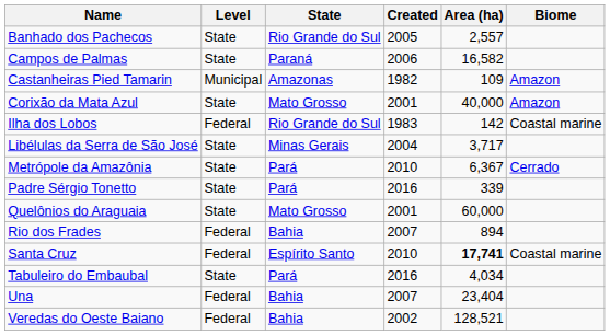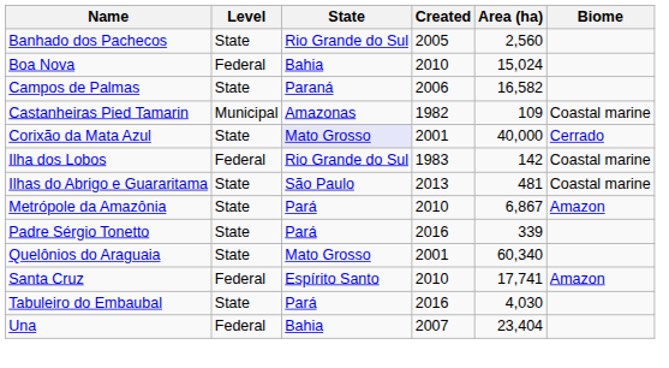Banhado dos Pachecos | Area (ha): 2,557 -> 2,560
+ row: Boa Nova | Federal | Bahia | 2010 | 15,024
Castanheiras Pied Tamarin | Biome: Amazon -> Coastal marine
Corixão da Mata Azul | State: no background -> lavender background
Corixão da Mata Azul | Biome: Amazon -> Cerrado
+ row: Ilhas do Abrigo e Guararitama | State | São Paulo | 2013 | 481 | Coastal marine
- row: Libélulas da Serra de São José | State | Minas Gerais | 2004 | 3,717
Metrópole da Amazônia | Area (ha): 6,367 -> 6,867
Metrópole da Amazônia | Biome: Cerrado -> Amazon
Quelônios do Araguaia | Area (ha): 60,000 -> 60,340
- row: Rio dos Frades | Federal | Bahia | 2007 | 894
Santa Cruz | Area (ha): bold -> normal
Santa Cruz | Biome: Coastal marine -> Amazon
Tabuleiro do Embaubal | Area (ha): 4,034 -> 4,030
- row: Veredas do Oeste Baiano | Federal | Bahia | 2002 | 128,521
